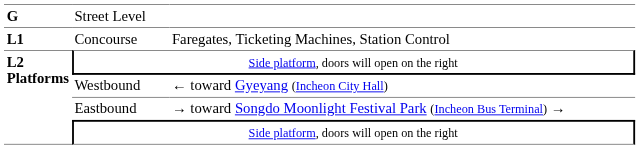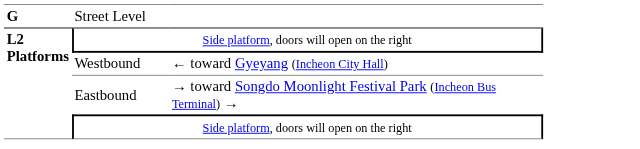- row: L1 | Concourse | Faregates, Ticketing Machines, Station Control
